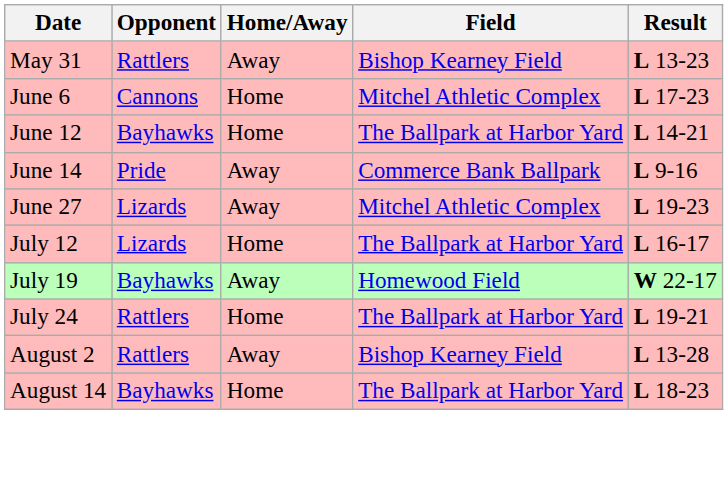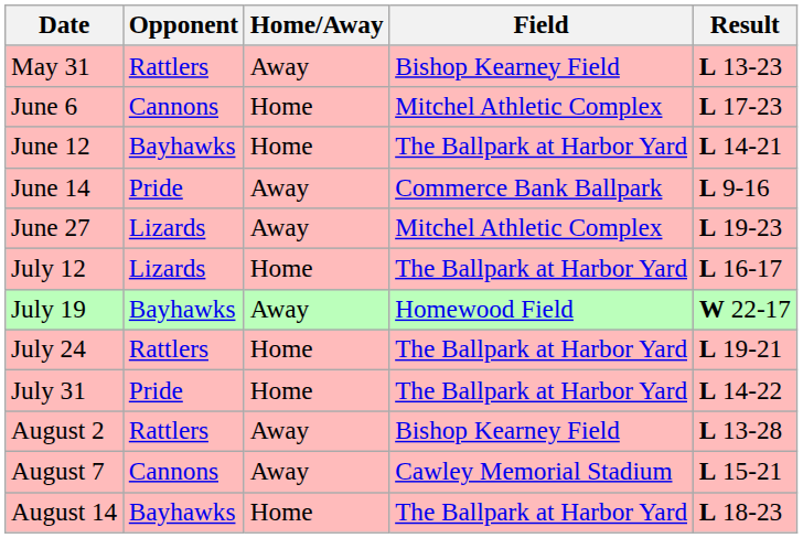+ row: July 31 | Pride | Home | The Ballpark at Harbor Yard | L 14-22
+ row: August 7 | Cannons | Away | Cawley Memorial Stadium | L 15-21
